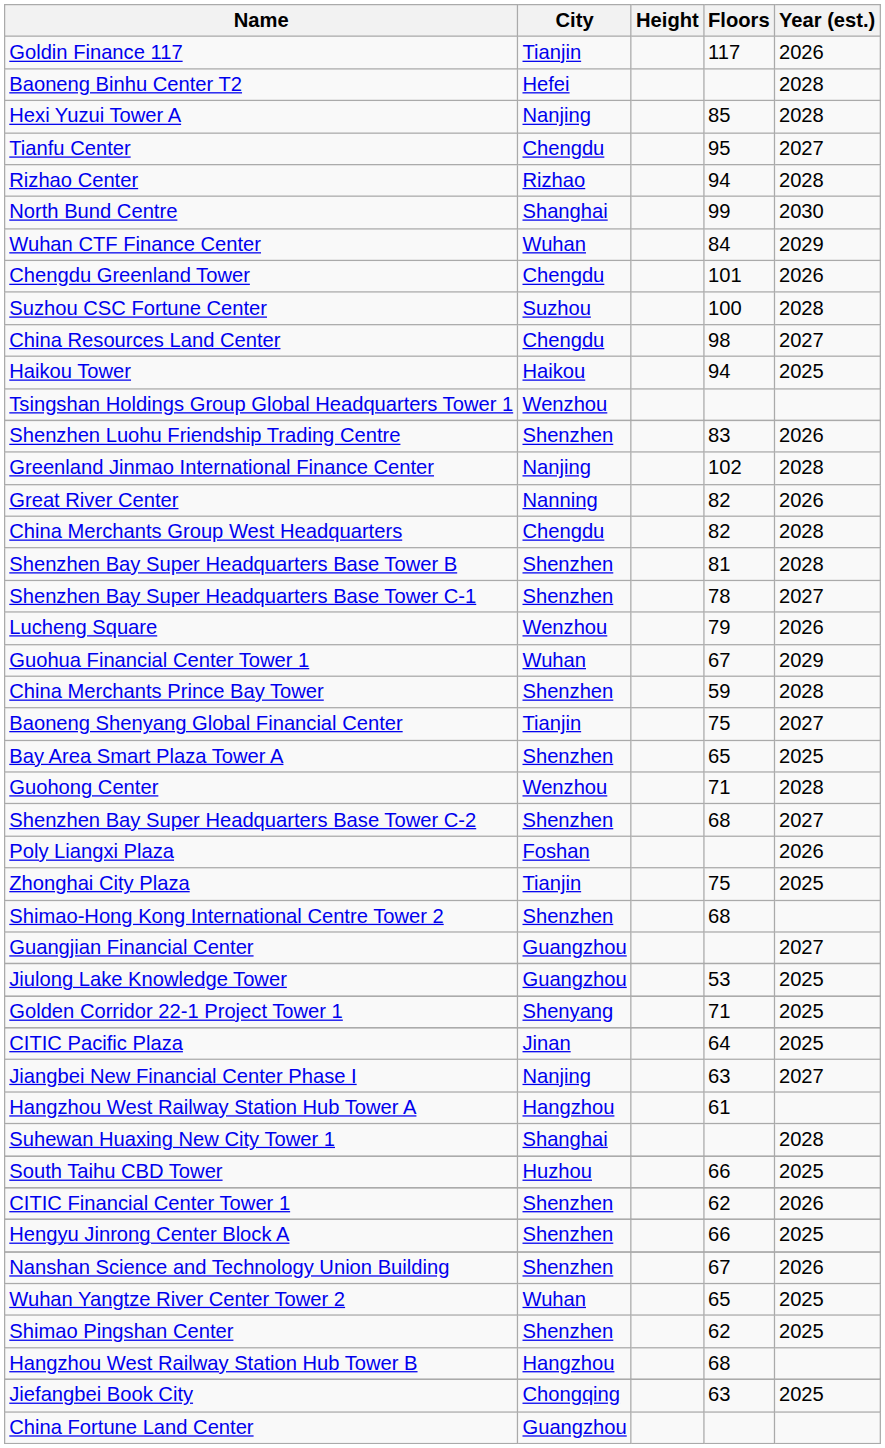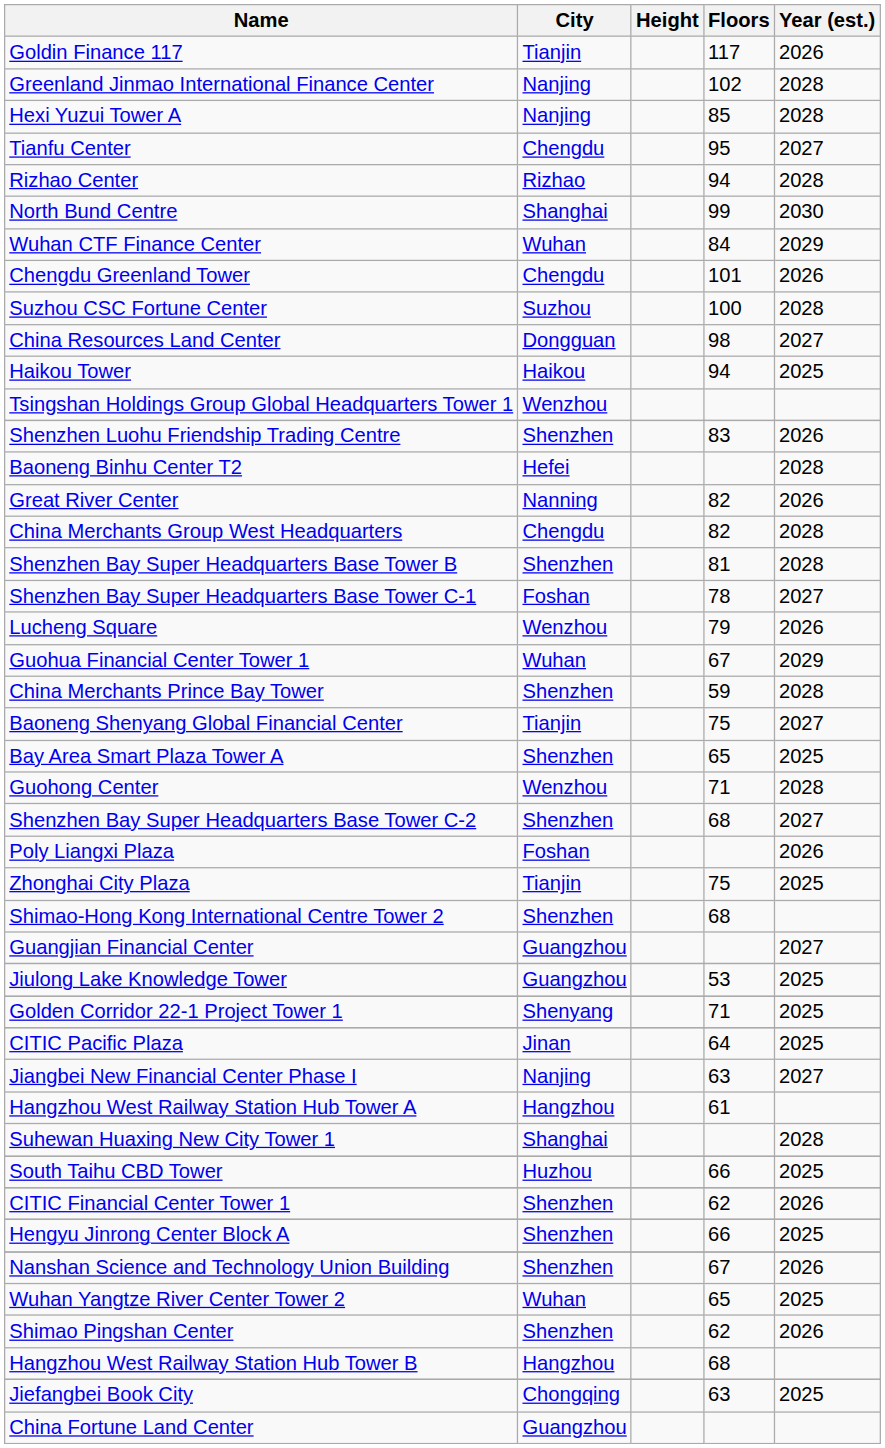rows swapped: Greenland Jinmao International Finance Center <-> Baoneng Binhu Center T2
China Resources Land Center | City: Chengdu -> Dongguan
Shenzhen Bay Super Headquarters Base Tower C-1 | City: Shenzhen -> Foshan
Shimao Pingshan Center | Year (est.): 2025 -> 2026
